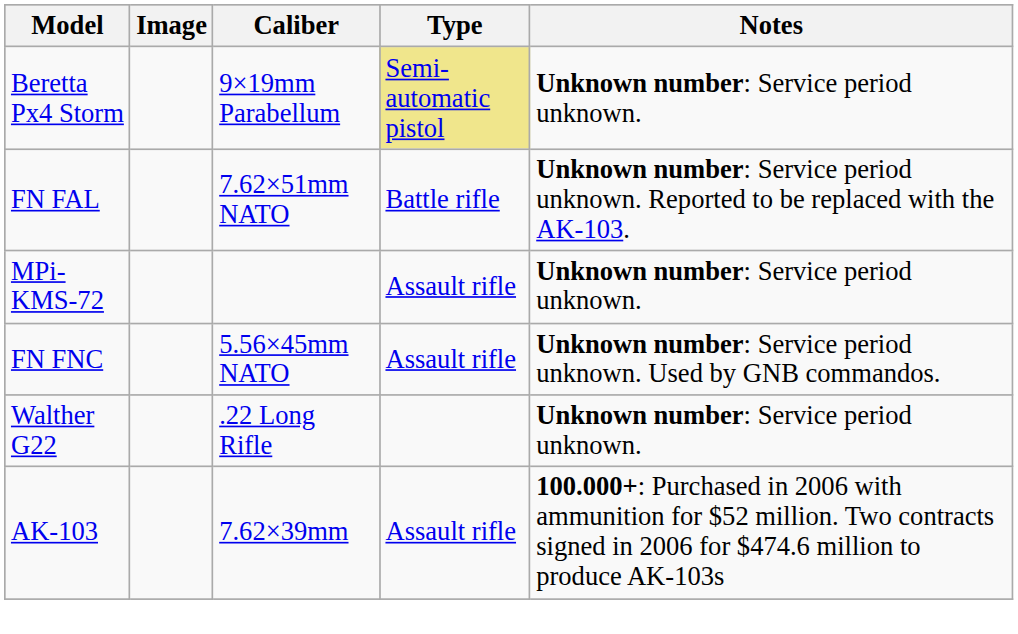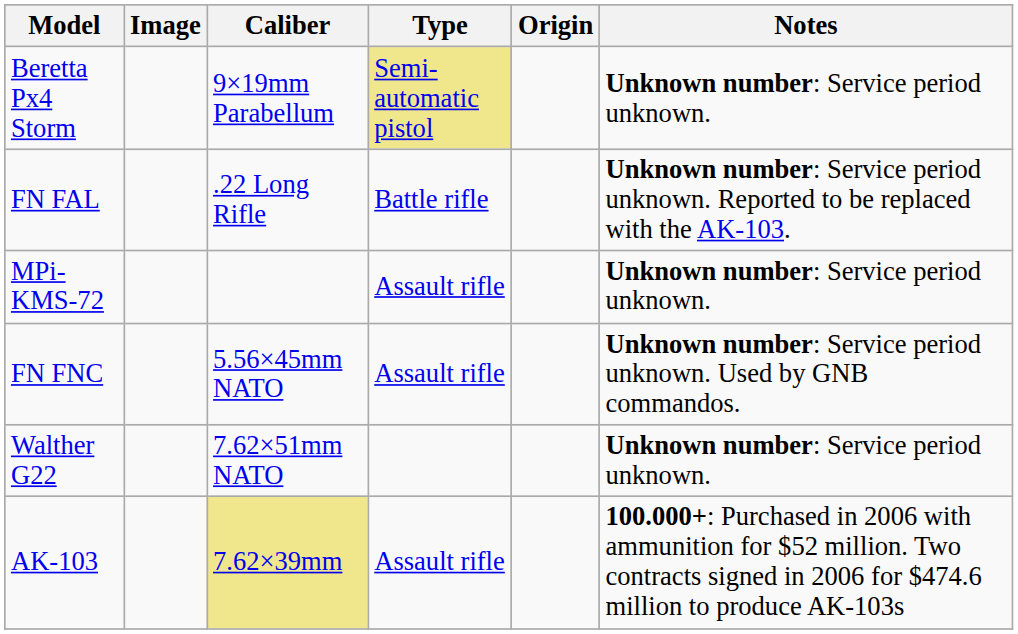+ column: Origin
FN FAL | Caliber: 7.62×51mm NATO -> .22 Long Rifle
Walther G22 | Caliber: .22 Long Rifle -> 7.62×51mm NATO
AK-103 | Caliber: no background -> khaki background
